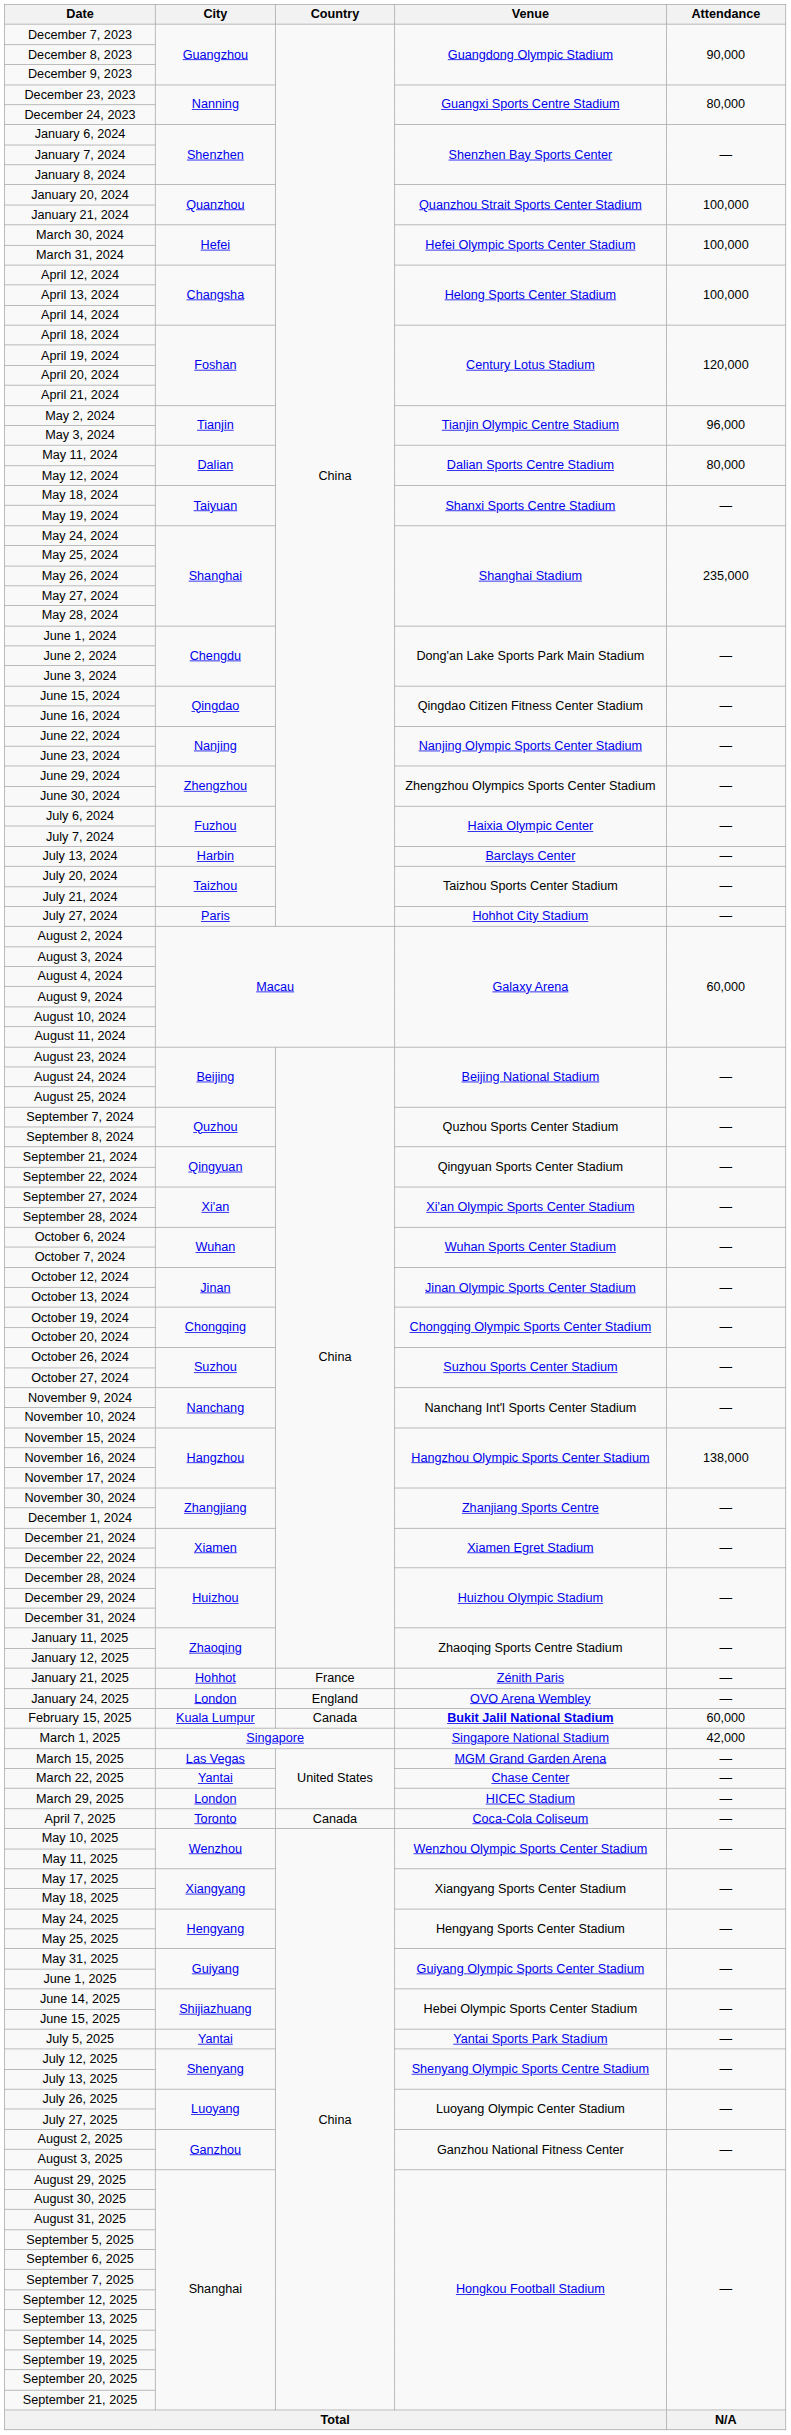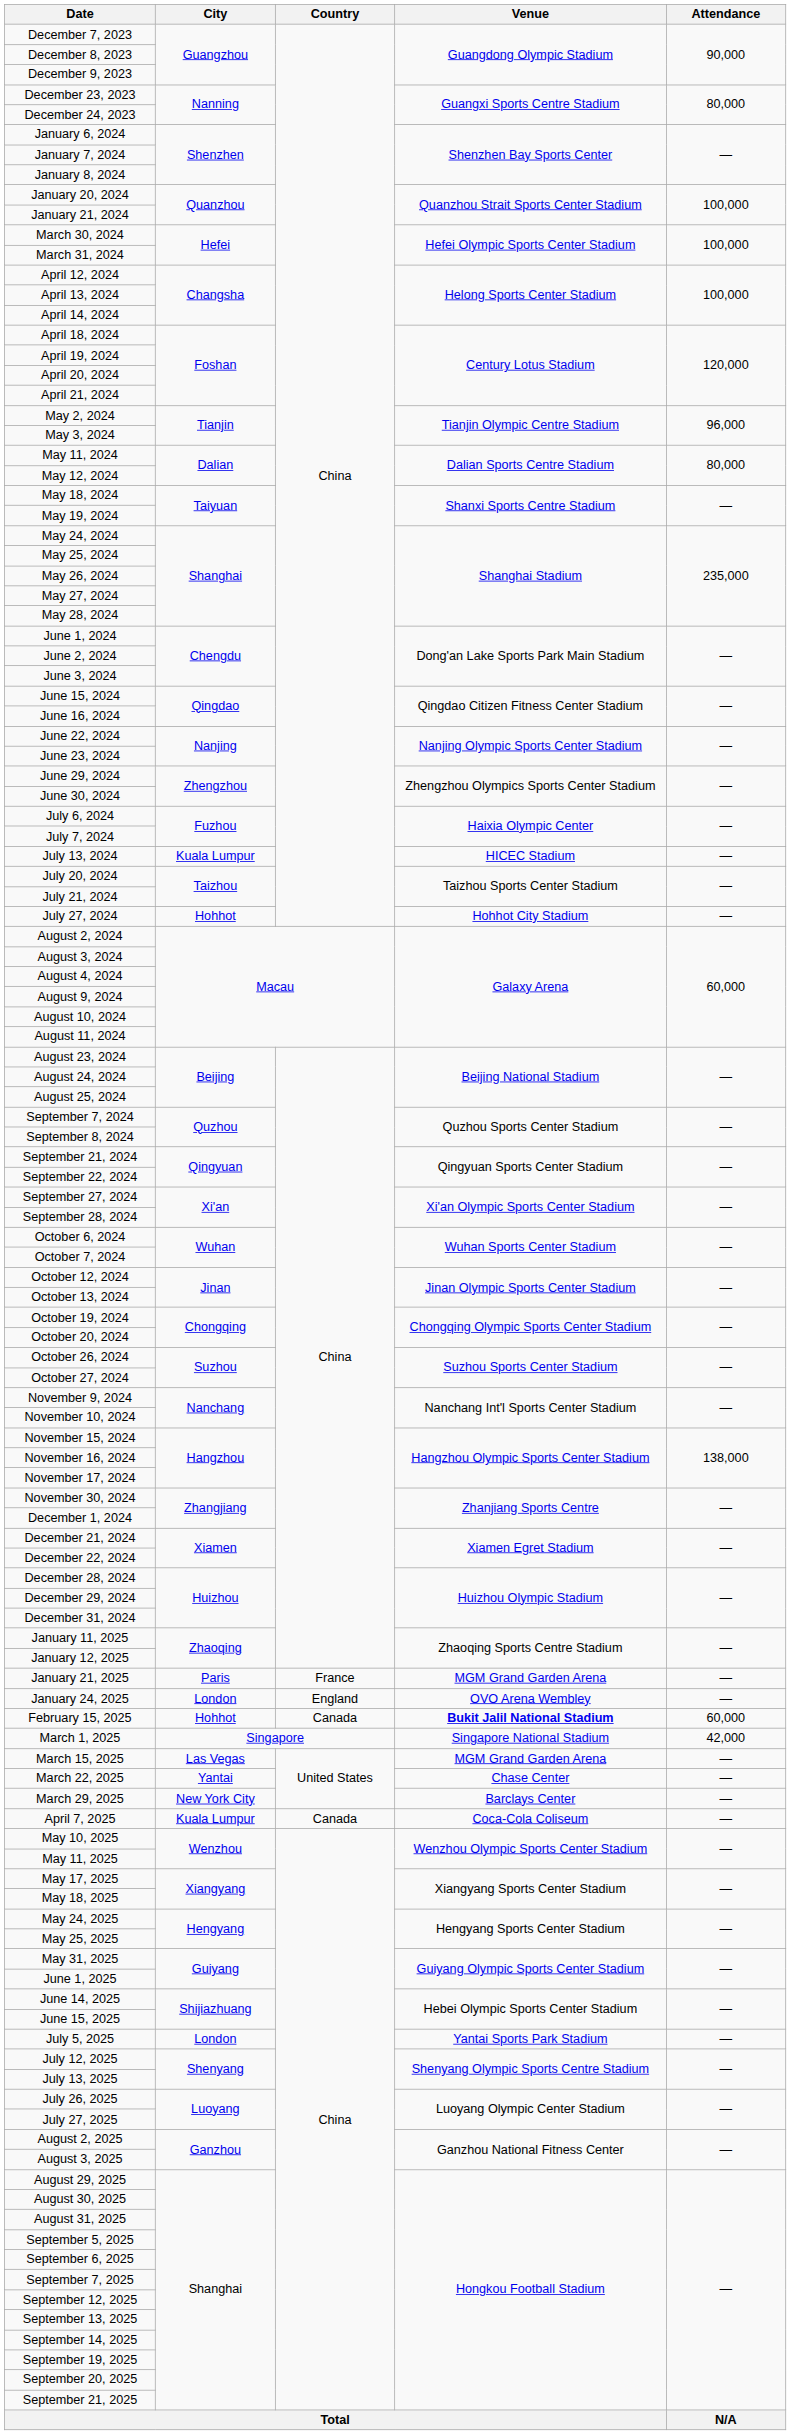July 13, 2024 | City: Harbin -> Kuala Lumpur
July 13, 2024 | Venue: Barclays Center -> HICEC Stadium
July 27, 2024 | City: Paris -> Hohhot
January 21, 2025 | City: Hohhot -> Paris
January 21, 2025 | Venue: Zénith Paris -> MGM Grand Garden Arena
February 15, 2025 | City: Kuala Lumpur -> Hohhot
March 29, 2025 | City: London -> New York City
March 29, 2025 | Venue: HICEC Stadium -> Barclays Center
April 7, 2025 | City: Toronto -> Kuala Lumpur
July 5, 2025 | City: Yantai -> London
